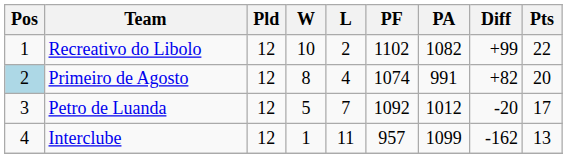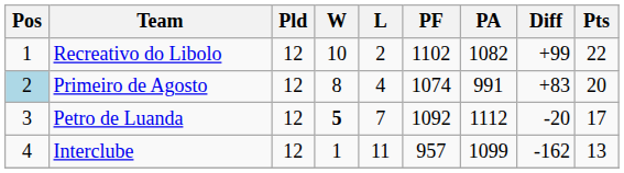Primeiro de Agosto | Diff: +82 -> +83
Petro de Luanda | W: normal -> bold
Petro de Luanda | PA: 1012 -> 1112
